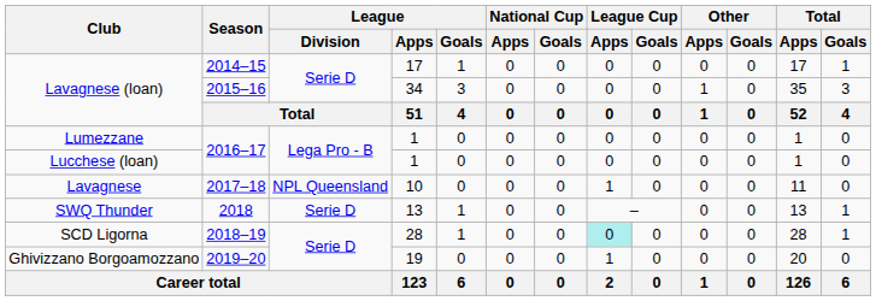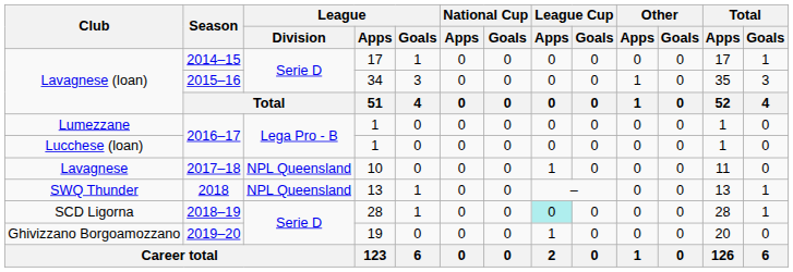SWQ Thunder | League / Division: Serie D -> NPL Queensland
